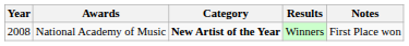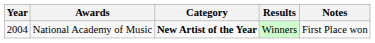National Academy of Music | Year: 2008 -> 2004
